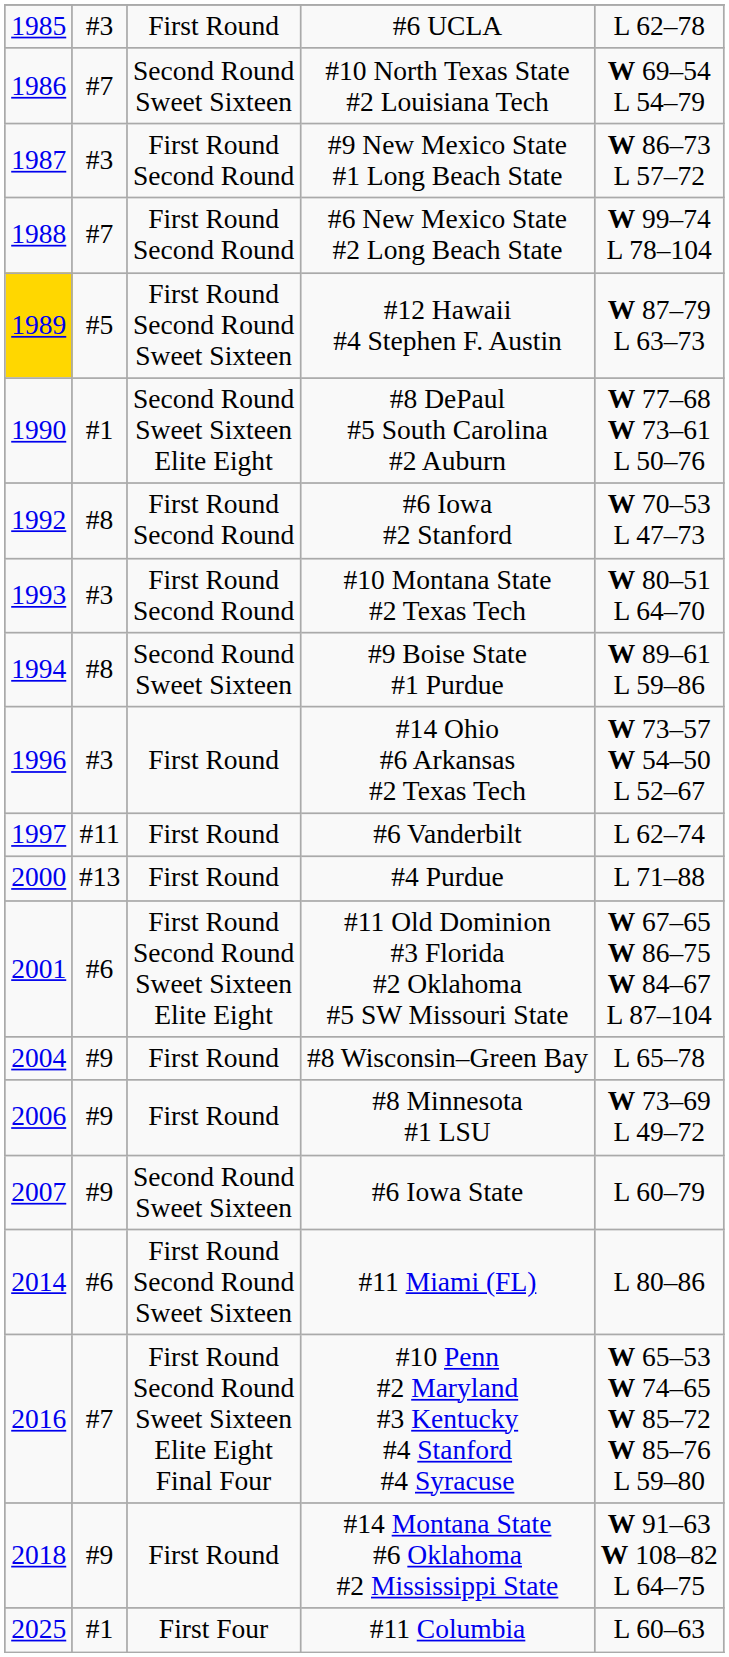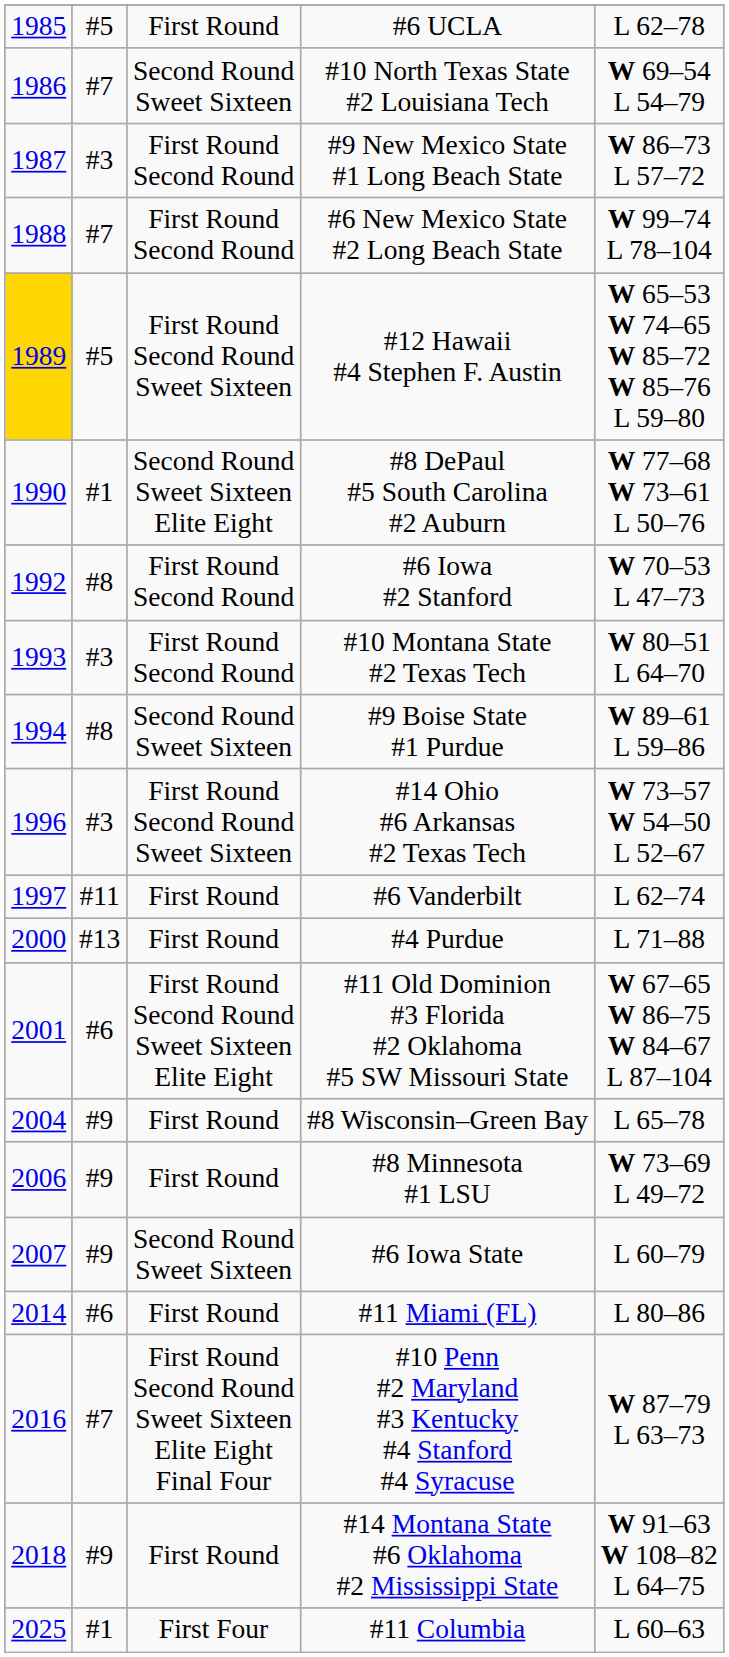#6 UCLA | column 2: #3 -> #5
#12 Hawaii #4 Stephen F. Austin | column 5: W 87–79 L 63–73 -> W 65–53 W 74–65 W 85–72 W 85–76 L 59–80
#14 Ohio #6 Arkansas #2 Texas Tech | column 3: First Round -> First Round Second Round Sweet Sixteen
#11 Miami (FL) | column 3: First Round Second Round Sweet Sixteen -> First Round
#10 Penn #2 Maryland #3 Kentucky #4 Stanford #4 Syracuse | column 5: W 65–53 W 74–65 W 85–72 W 85–76 L 59–80 -> W 87–79 L 63–73
